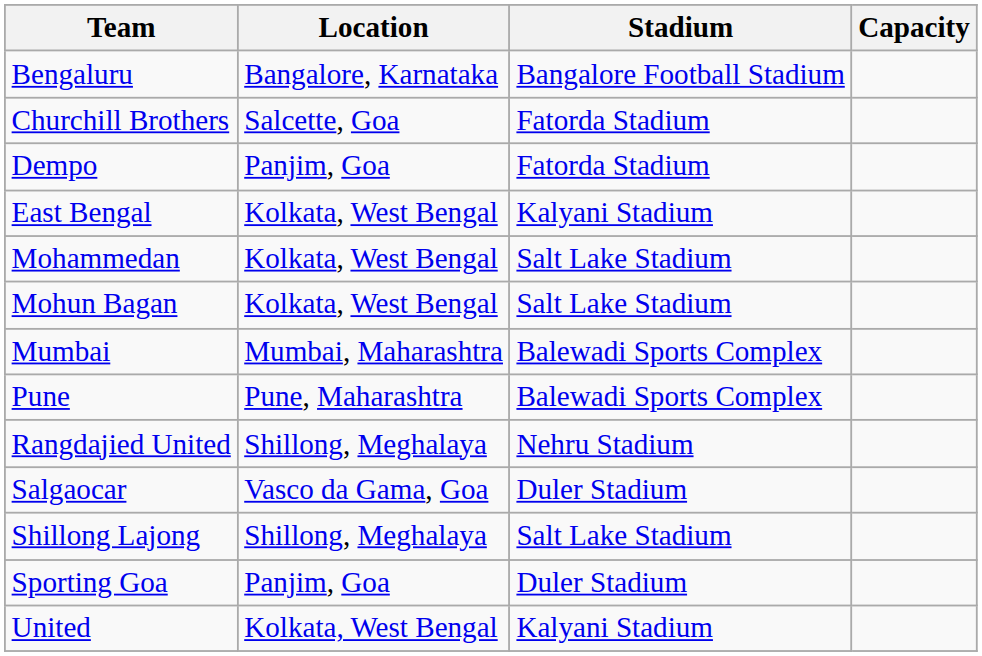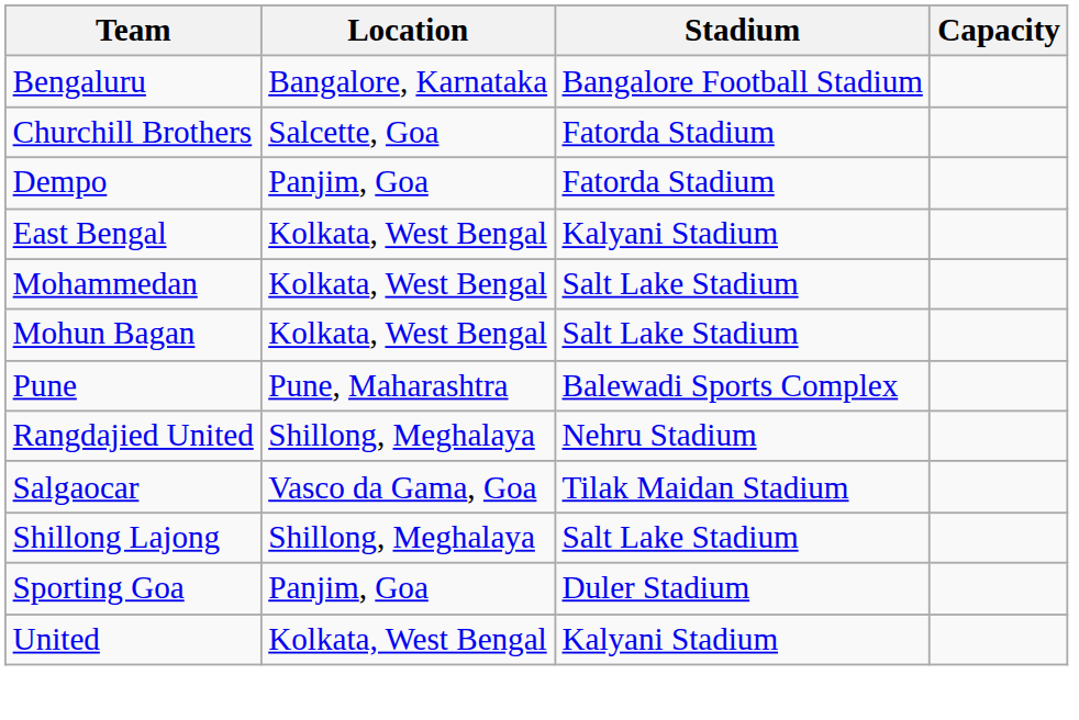- row: Mumbai | Mumbai, Maharashtra | Balewadi Sports Complex
Salgaocar | Stadium: Duler Stadium -> Tilak Maidan Stadium
